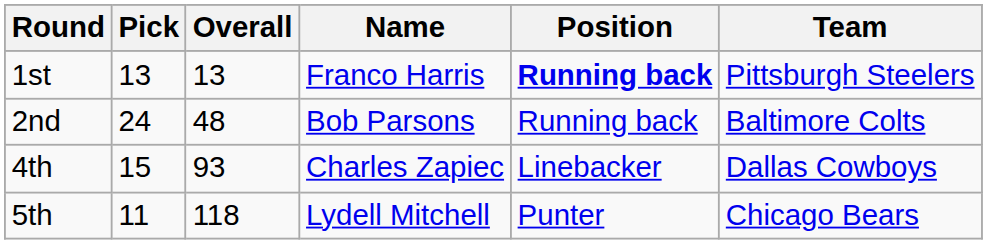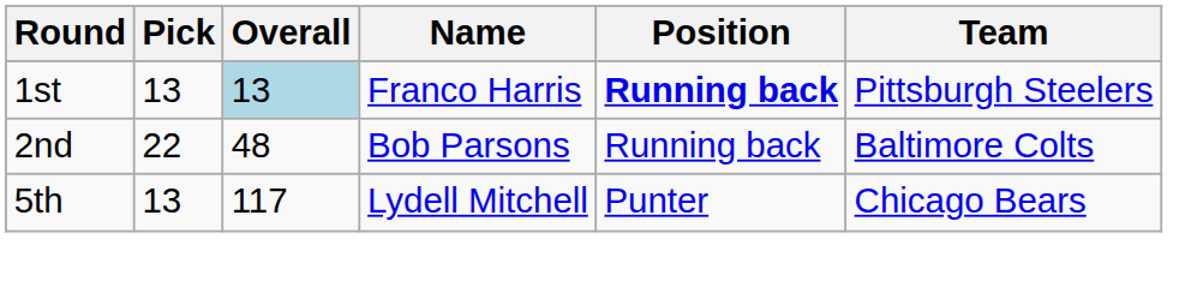1st | Overall: no background -> lightblue background
2nd | Pick: 24 -> 22
- row: 4th | 15 | 93 | Charles Zapiec | Linebacker | Dallas Cowboys
5th | Pick: 11 -> 13
5th | Overall: 118 -> 117
